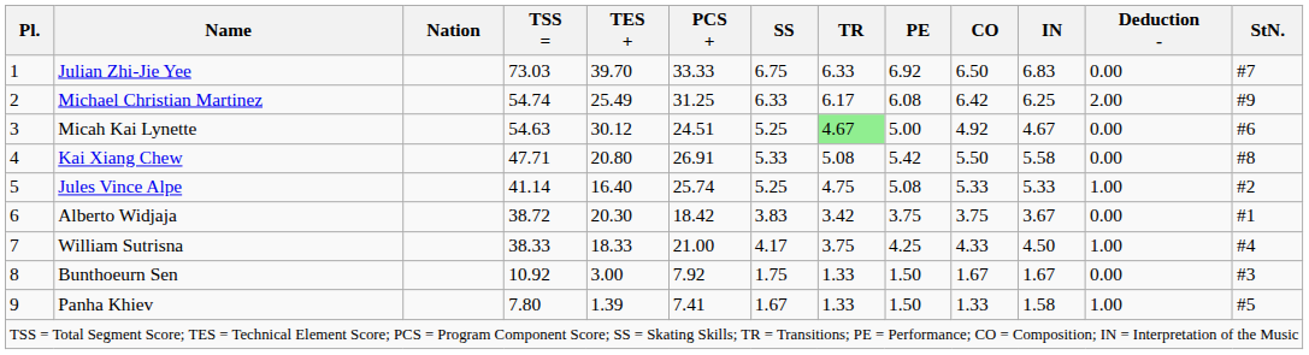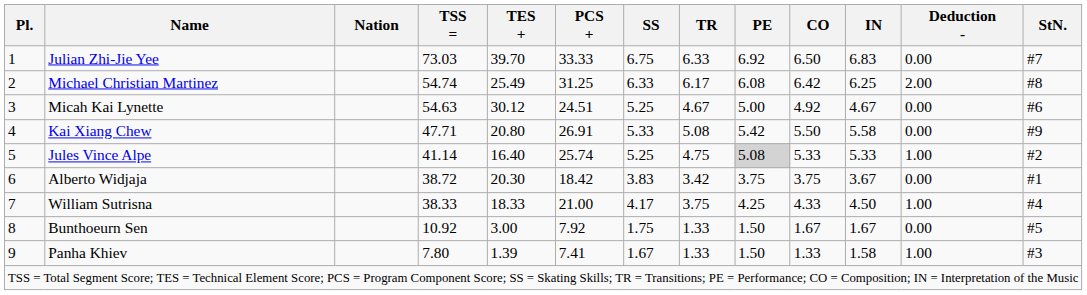Michael Christian Martinez | StN.: #9 -> #8
Micah Kai Lynette | TR: lightgreen background -> no background
Kai Xiang Chew | StN.: #8 -> #9
Jules Vince Alpe | PE: no background -> lightgrey background
Bunthoeurn Sen | StN.: #3 -> #5
Panha Khiev | StN.: #5 -> #3
